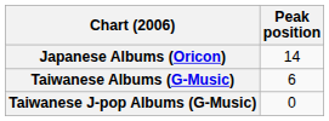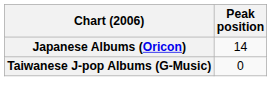- row: Taiwanese Albums (G-Music) | 6
